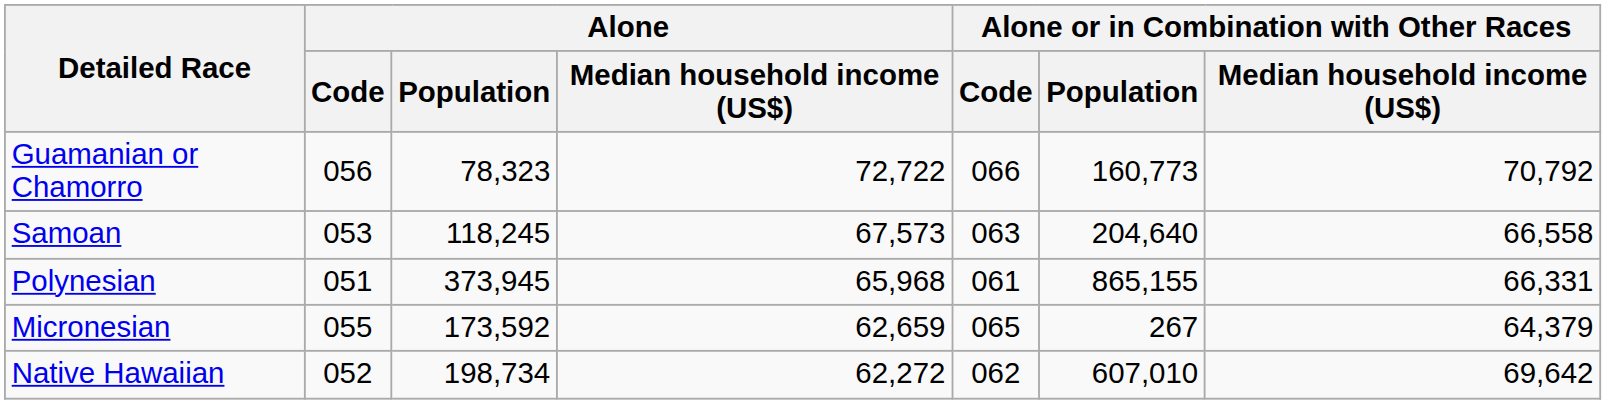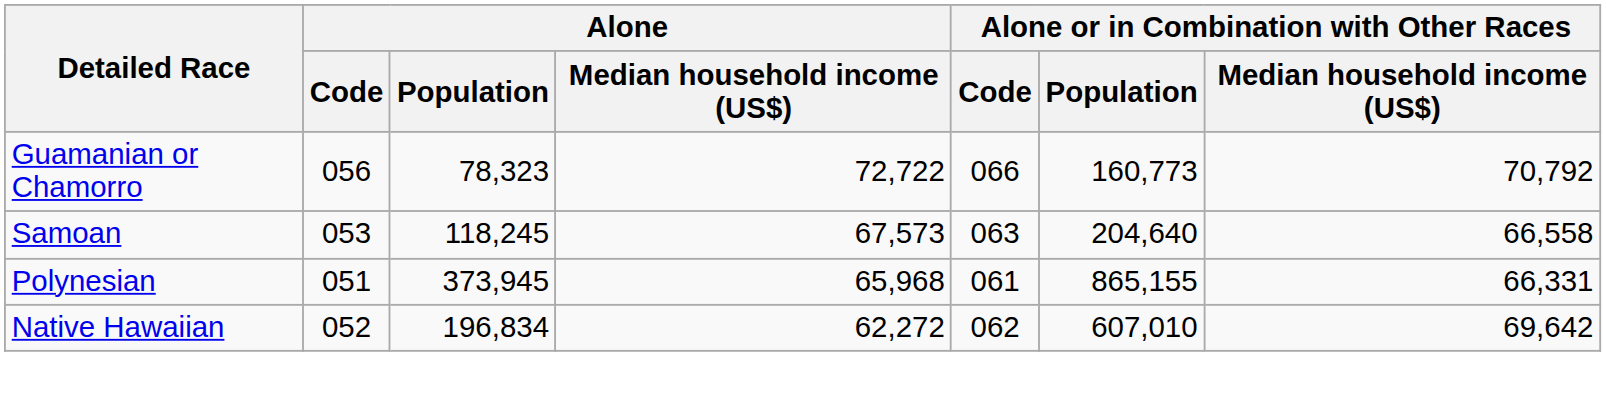- row: Micronesian | 055 | 173,592 | 62,659 | 065 | 267 | 64,379
Native Hawaiian | Alone / Population: 198,734 -> 196,834
